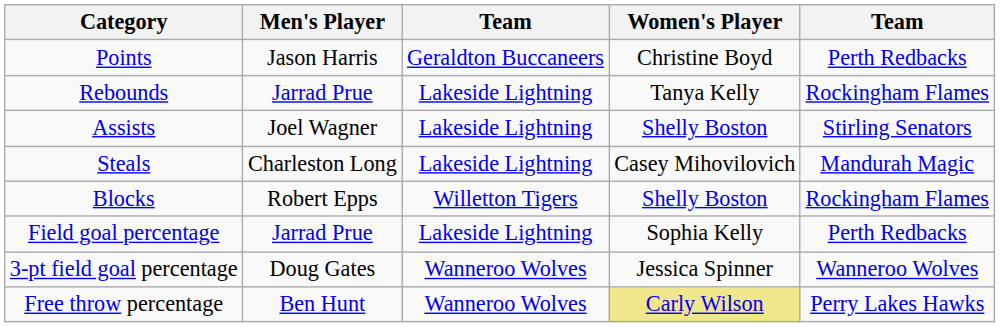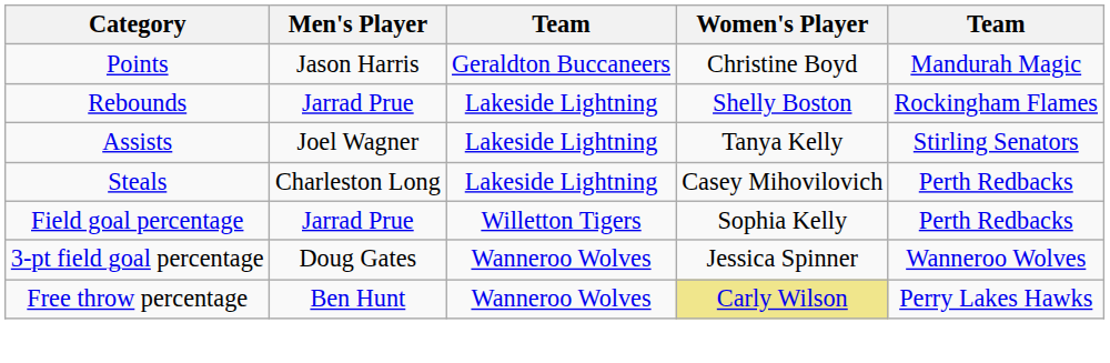Points | column 5: Perth Redbacks -> Mandurah Magic
Rebounds | Women's Player: Tanya Kelly -> Shelly Boston
Assists | Women's Player: Shelly Boston -> Tanya Kelly
Steals | column 5: Mandurah Magic -> Perth Redbacks
- row: Blocks | Robert Epps | Willetton Tigers | Shelly Boston | Rockingham Flames
Field goal percentage | column 3: Lakeside Lightning -> Willetton Tigers
